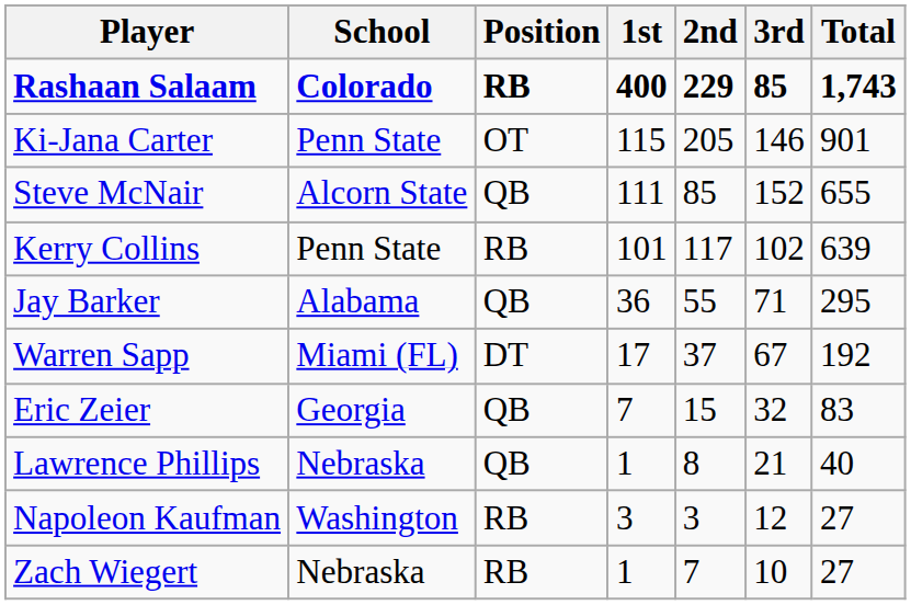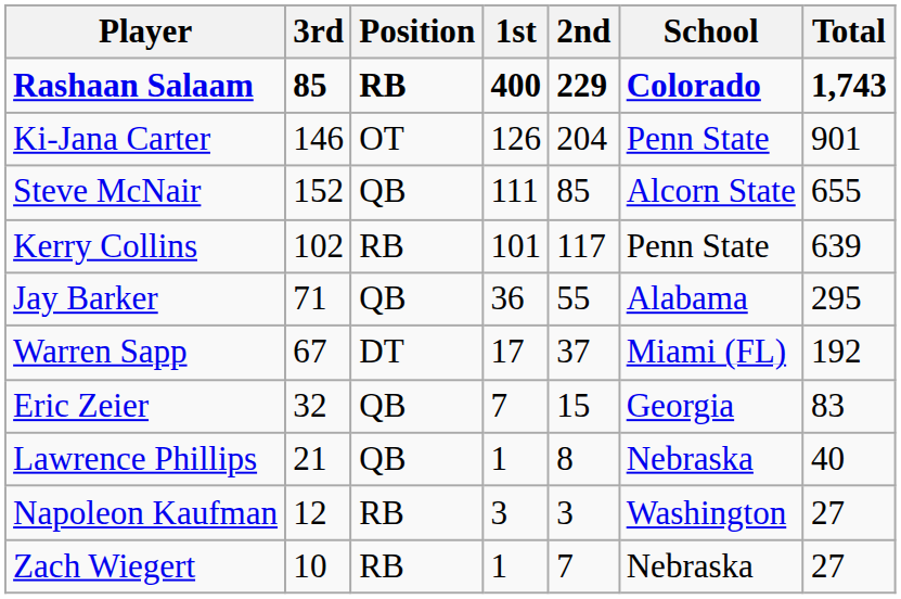columns swapped: School <-> 3rd
Ki-Jana Carter | 1st: 115 -> 126
Ki-Jana Carter | 2nd: 205 -> 204
